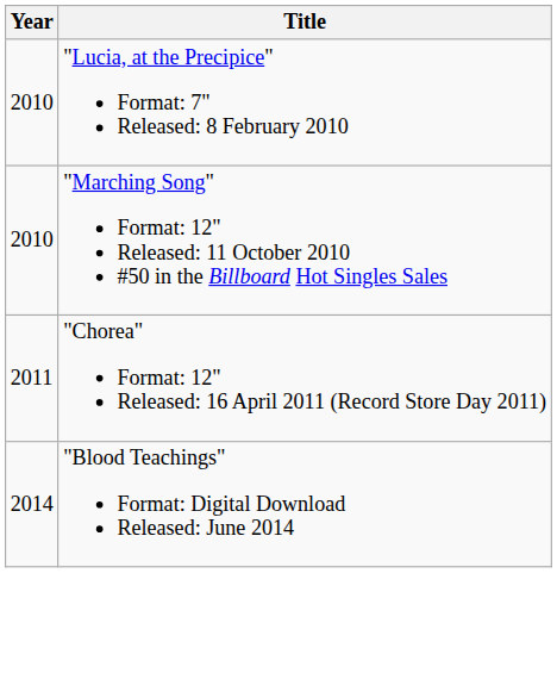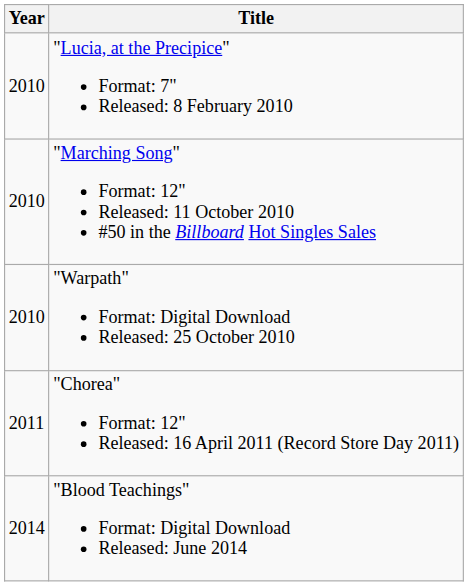+ row: 2010 | "Warpath" Format: Digital Download Released: 25 October 2010
